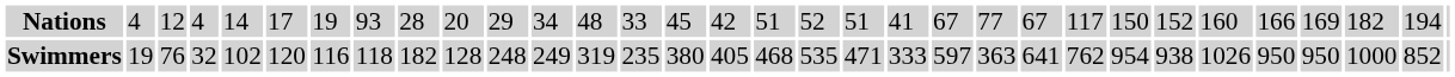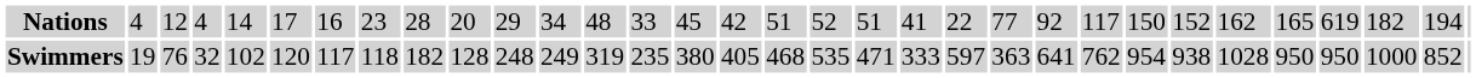Nations | column 7: 19 -> 16
Nations | column 8: 93 -> 23
Nations | column 21: 67 -> 22
Nations | column 23: 67 -> 92
Nations | column 27: 160 -> 162
Nations | column 28: 166 -> 165
Nations | column 29: 169 -> 619
Swimmers | column 7: 116 -> 117
Swimmers | column 27: 1026 -> 1028
